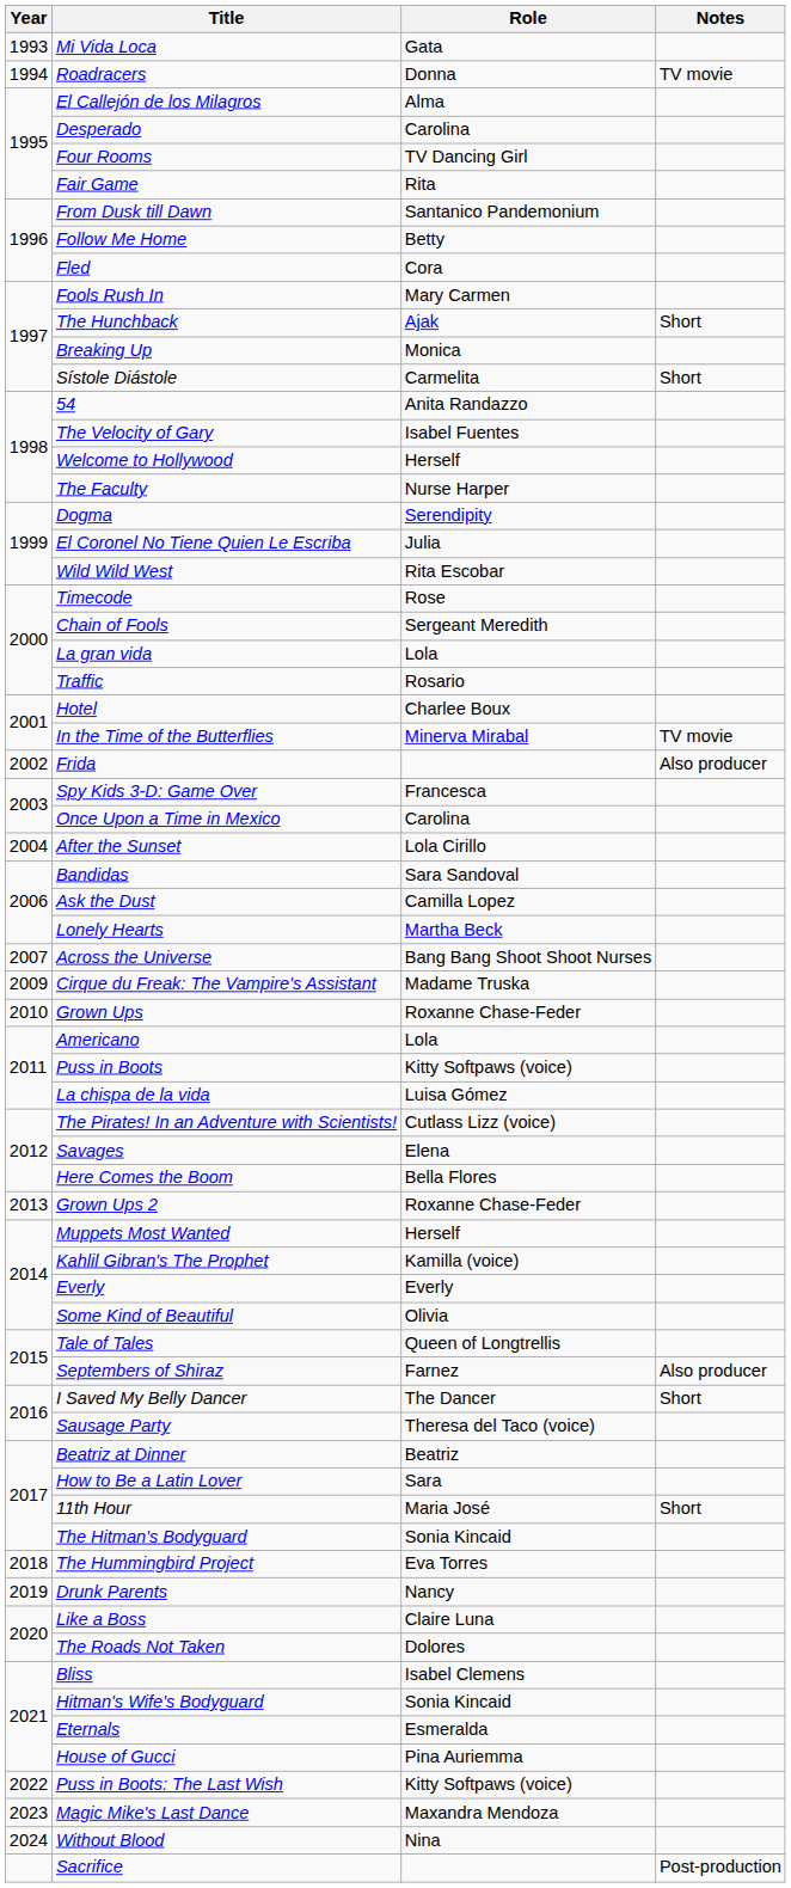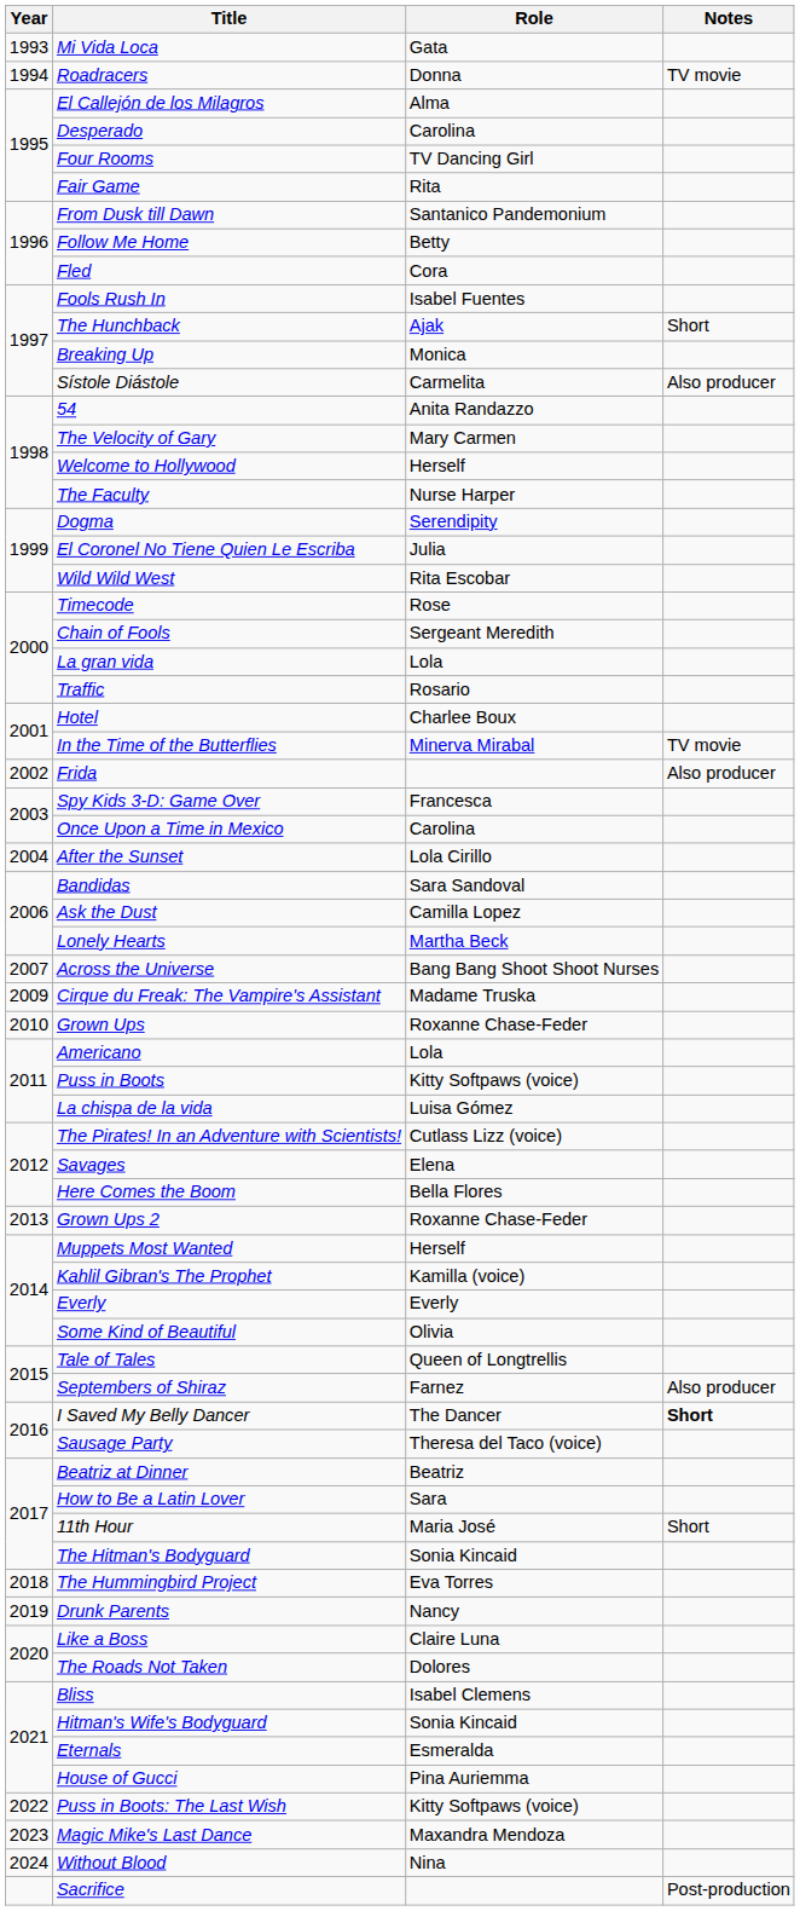Fools Rush In | Role: Mary Carmen -> Isabel Fuentes
Sístole Diástole | Notes: Short -> Also producer
The Velocity of Gary | Role: Isabel Fuentes -> Mary Carmen
I Saved My Belly Dancer | Notes: normal -> bold
